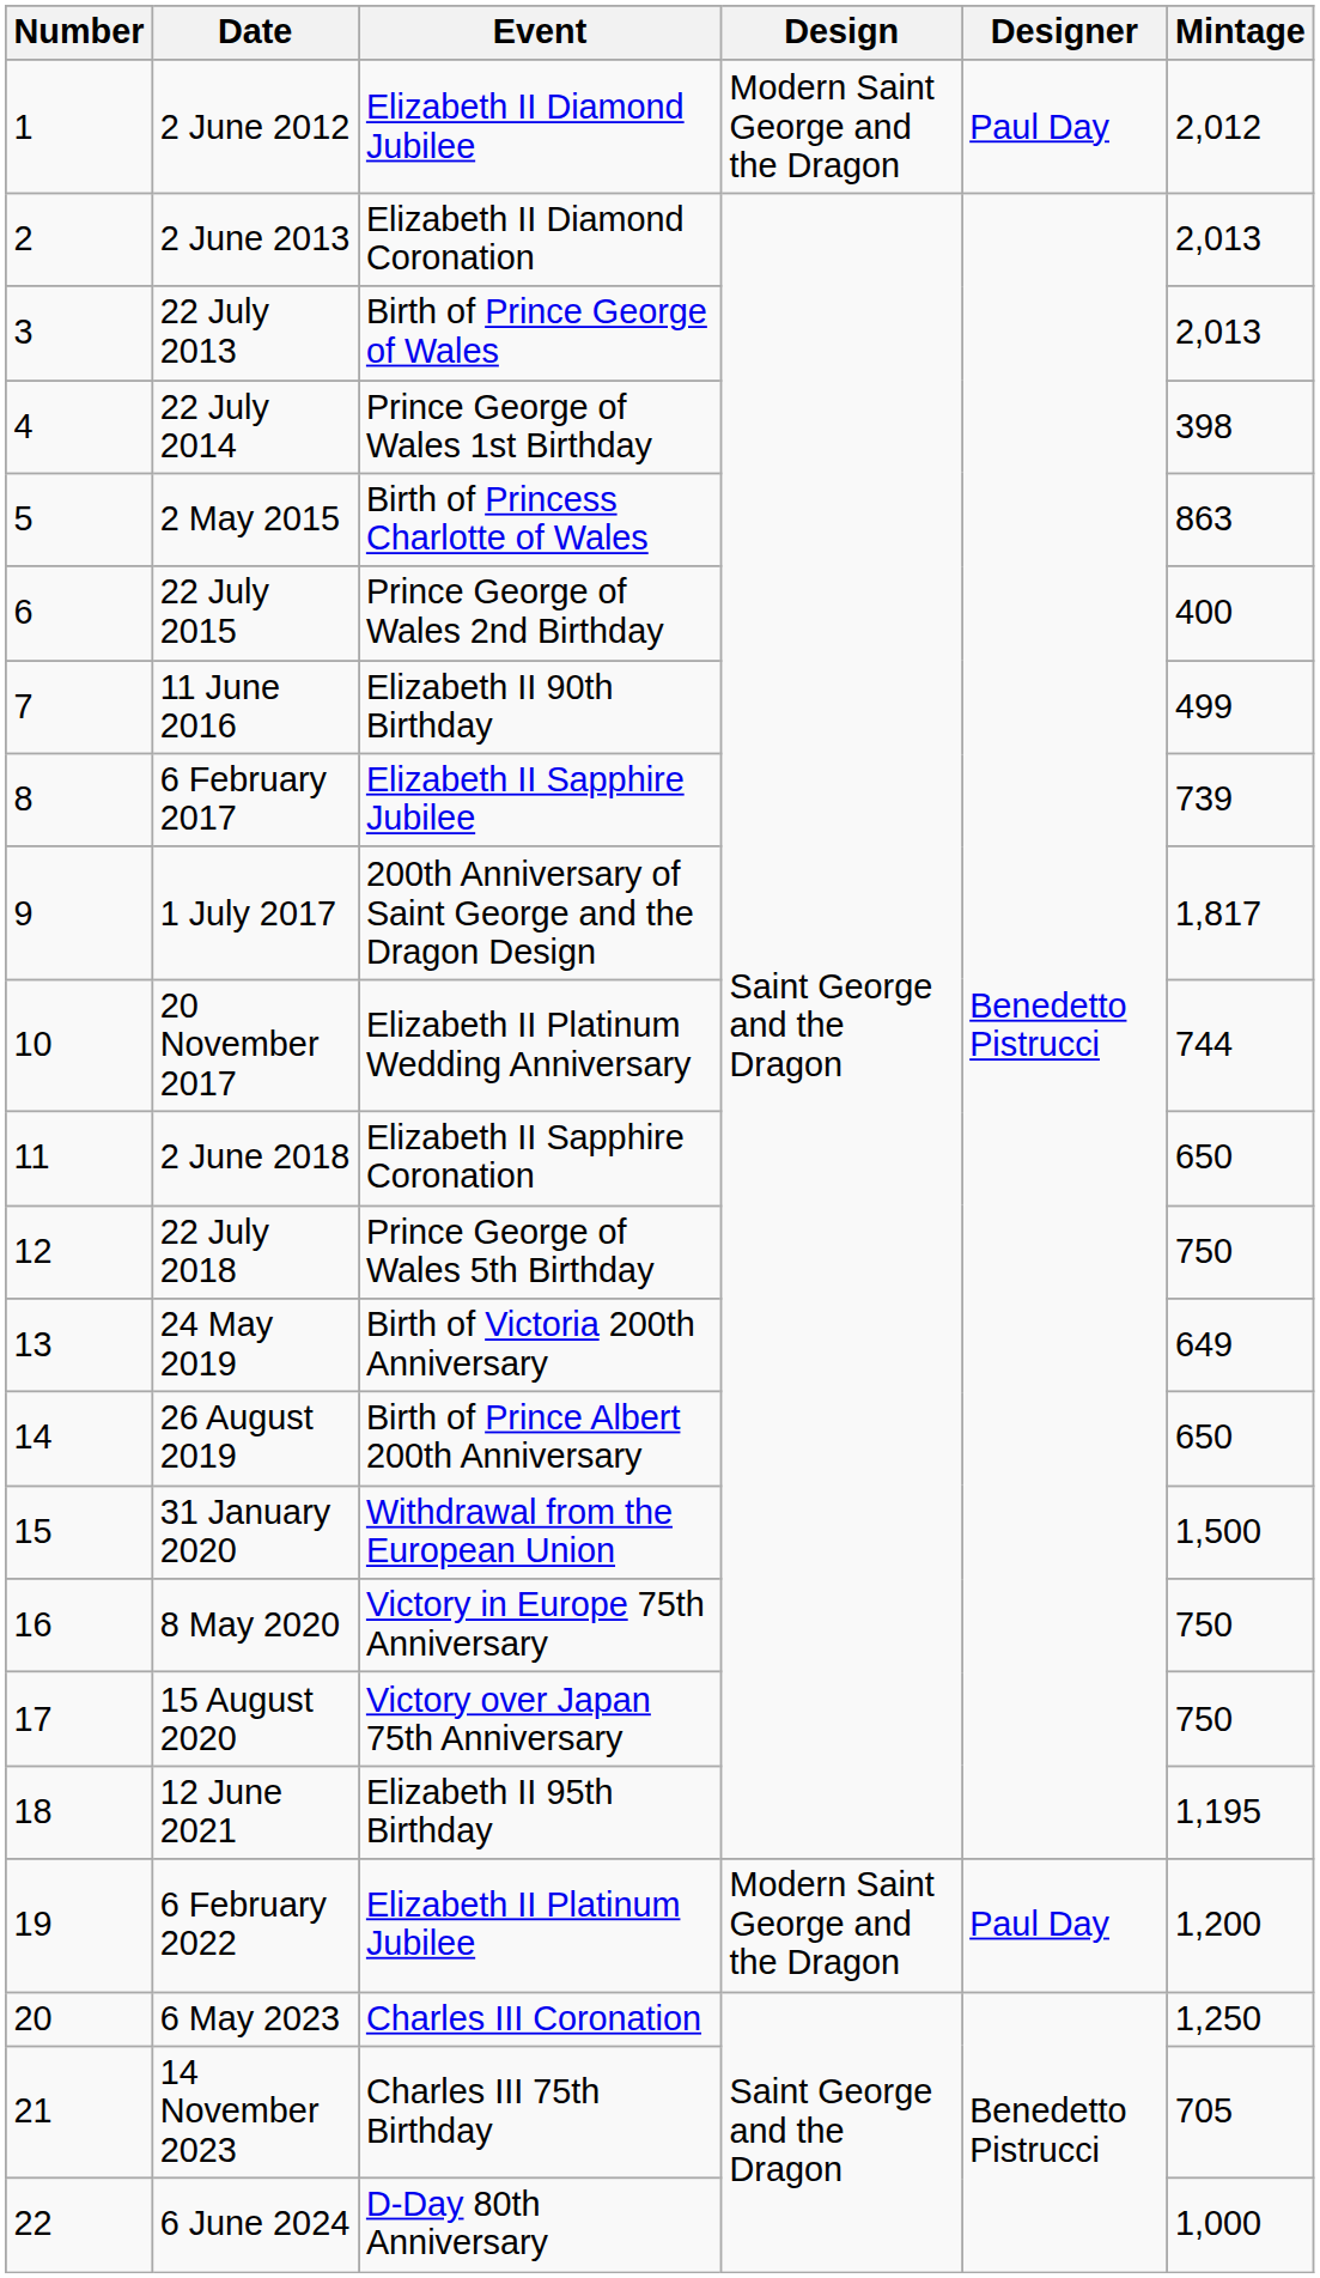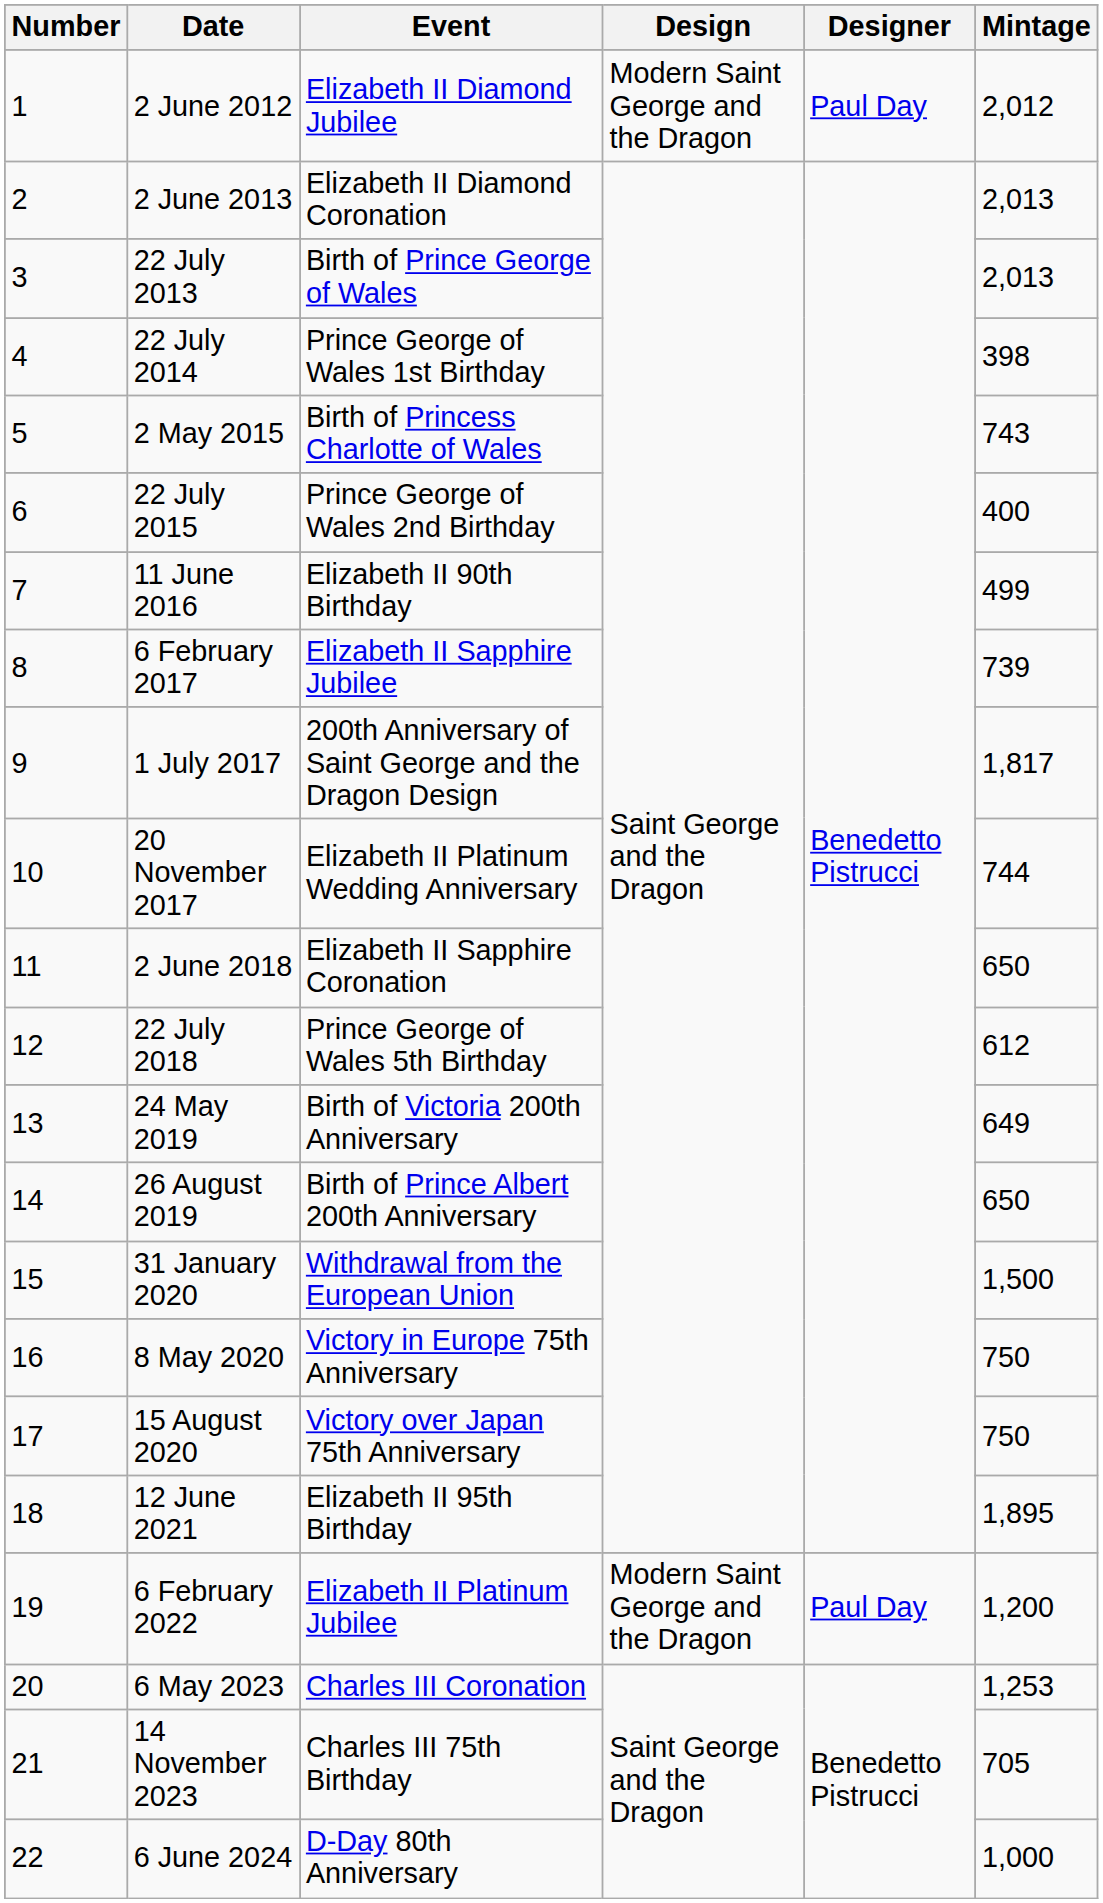2 May 2015 | Mintage: 863 -> 743
22 July 2018 | Mintage: 750 -> 612
12 June 2021 | Mintage: 1,195 -> 1,895
6 May 2023 | Mintage: 1,250 -> 1,253
